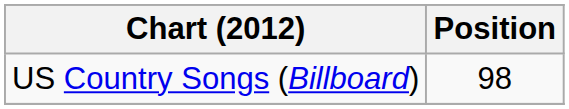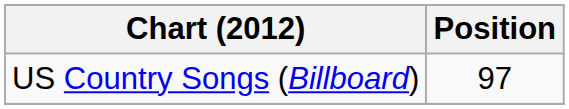US Country Songs (Billboard) | Position: 98 -> 97
